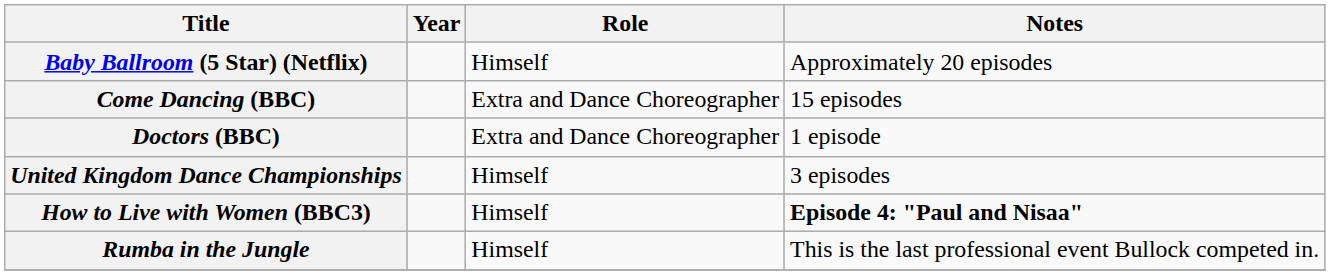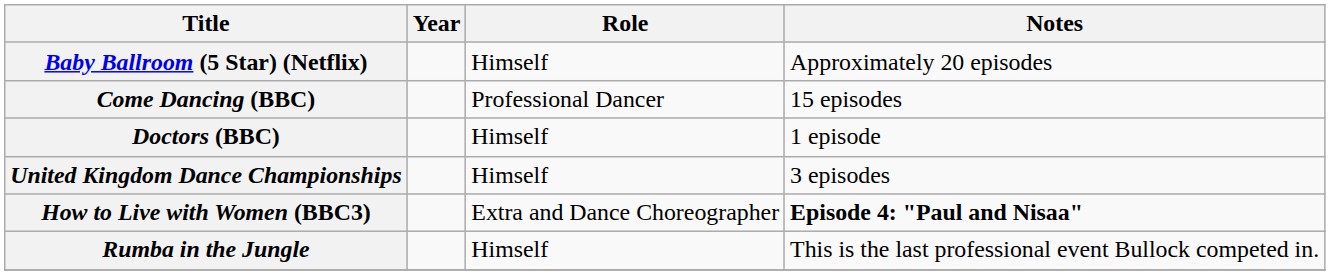Come Dancing (BBC) | Role: Extra and Dance Choreographer -> Professional Dancer
Doctors (BBC) | Role: Extra and Dance Choreographer -> Himself
How to Live with Women (BBC3) | Role: Himself -> Extra and Dance Choreographer
